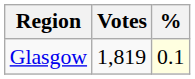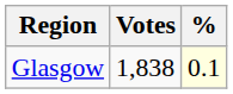Glasgow | Votes: 1,819 -> 1,838
